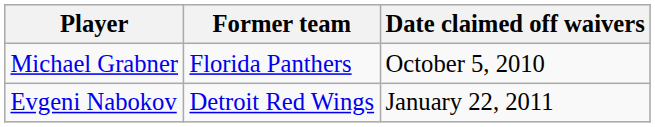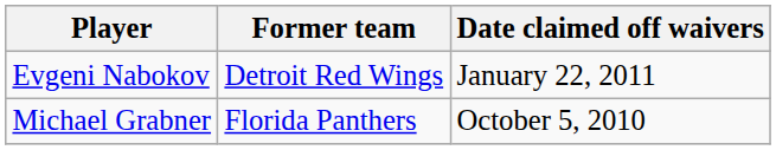rows swapped: Michael Grabner <-> Evgeni Nabokov
